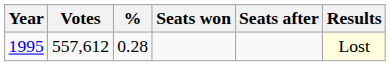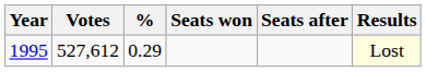1995 | Votes: 557,612 -> 527,612
1995 | %: 0.28 -> 0.29
